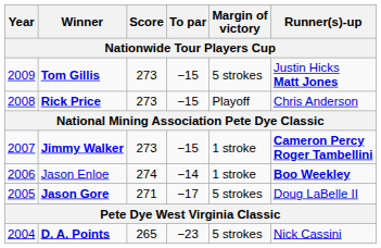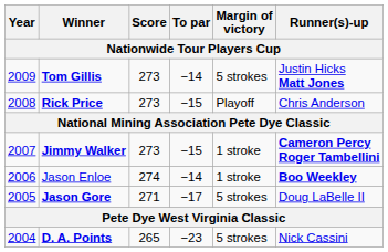Tom Gillis | To par: −15 -> −14
